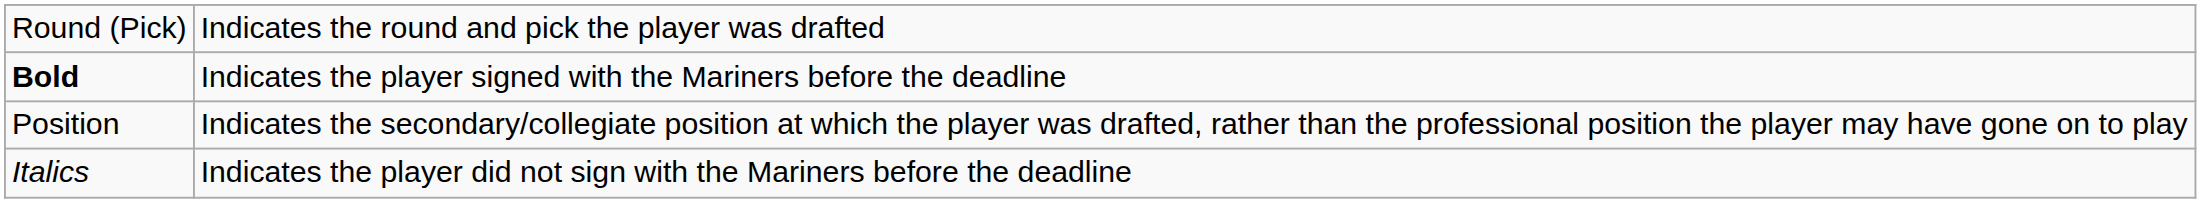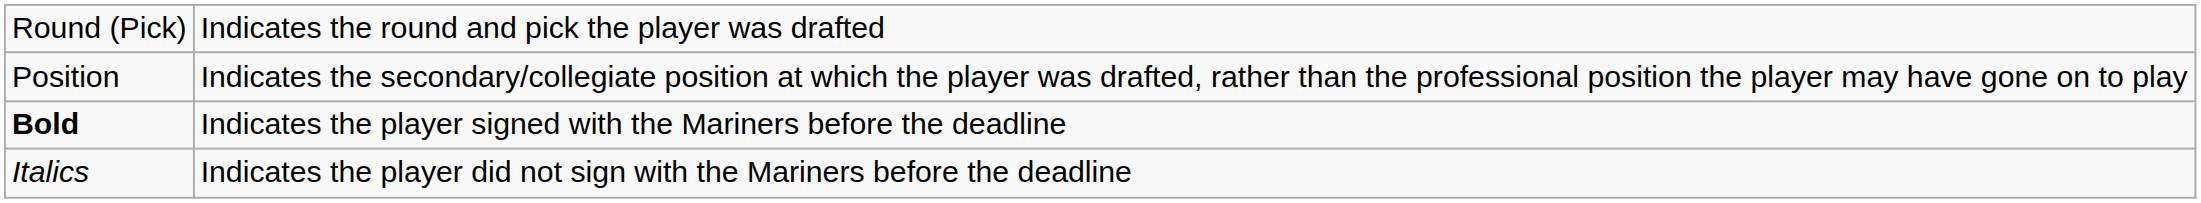rows swapped: Position <-> Bold
